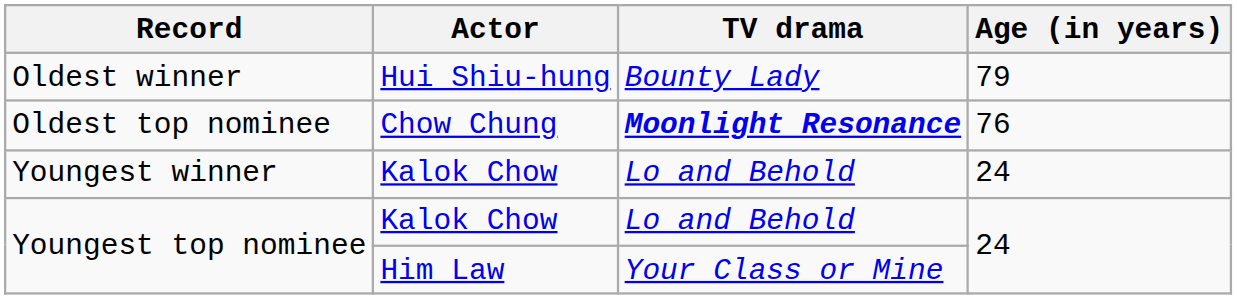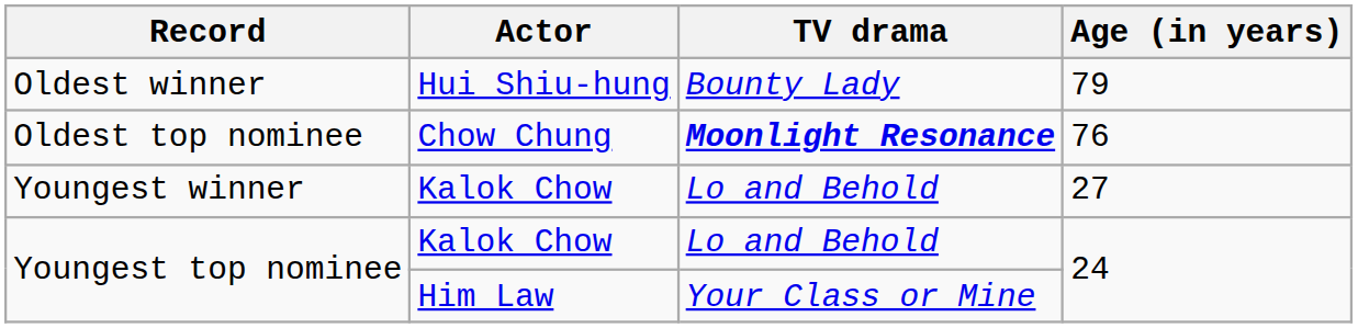Youngest winner | Age (in years): 24 -> 27
